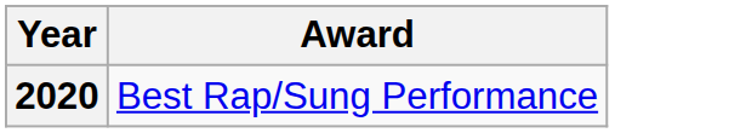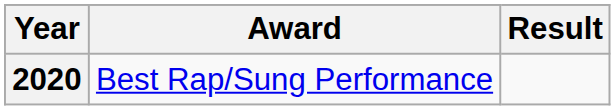+ column: Result
